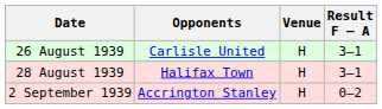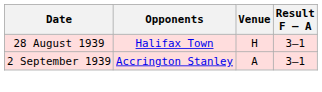- row: 26 August 1939 | Carlisle United | H | 3–1
2 September 1939 | Venue: H -> A
2 September 1939 | Result F – A: 0–2 -> 3–1
